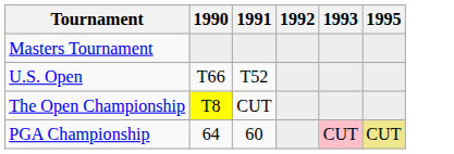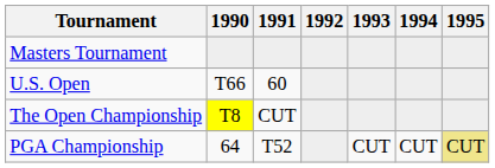+ column: 1994 | CUT
U.S. Open | 1991: T52 -> 60
PGA Championship | 1991: 60 -> T52
PGA Championship | 1993: pink background -> no background
